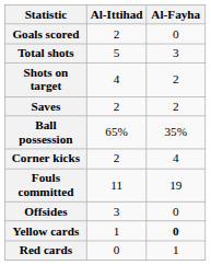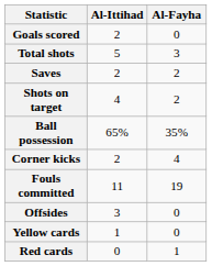rows swapped: Shots on target <-> Saves
Yellow cards | Al-Fayha: bold -> normal
